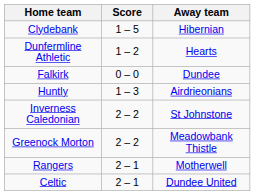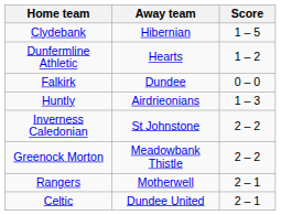columns swapped: Score <-> Away team
